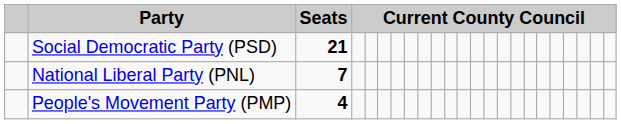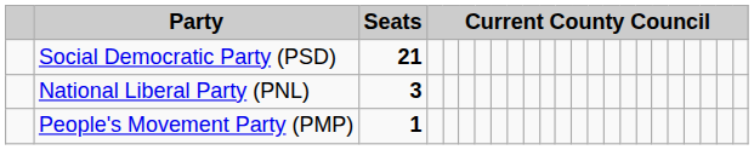National Liberal Party (PNL) | Seats: 7 -> 3
People's Movement Party (PMP) | Seats: 4 -> 1
